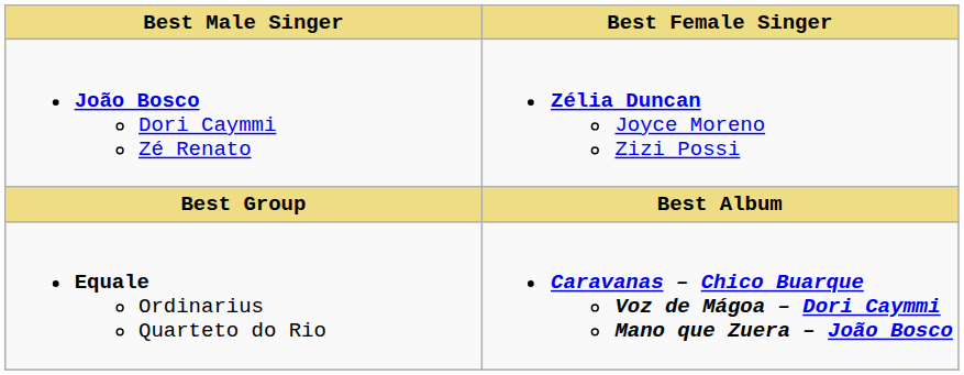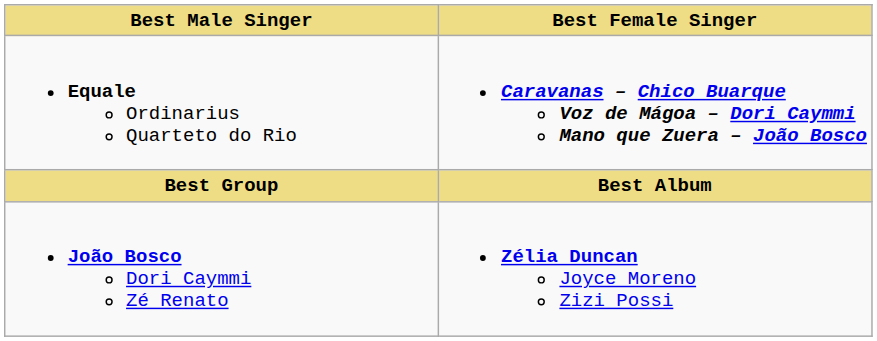rows swapped: João Bosco Dori Caymmi Zé Renato <-> Equale Ordinarius Quarteto do Rio
